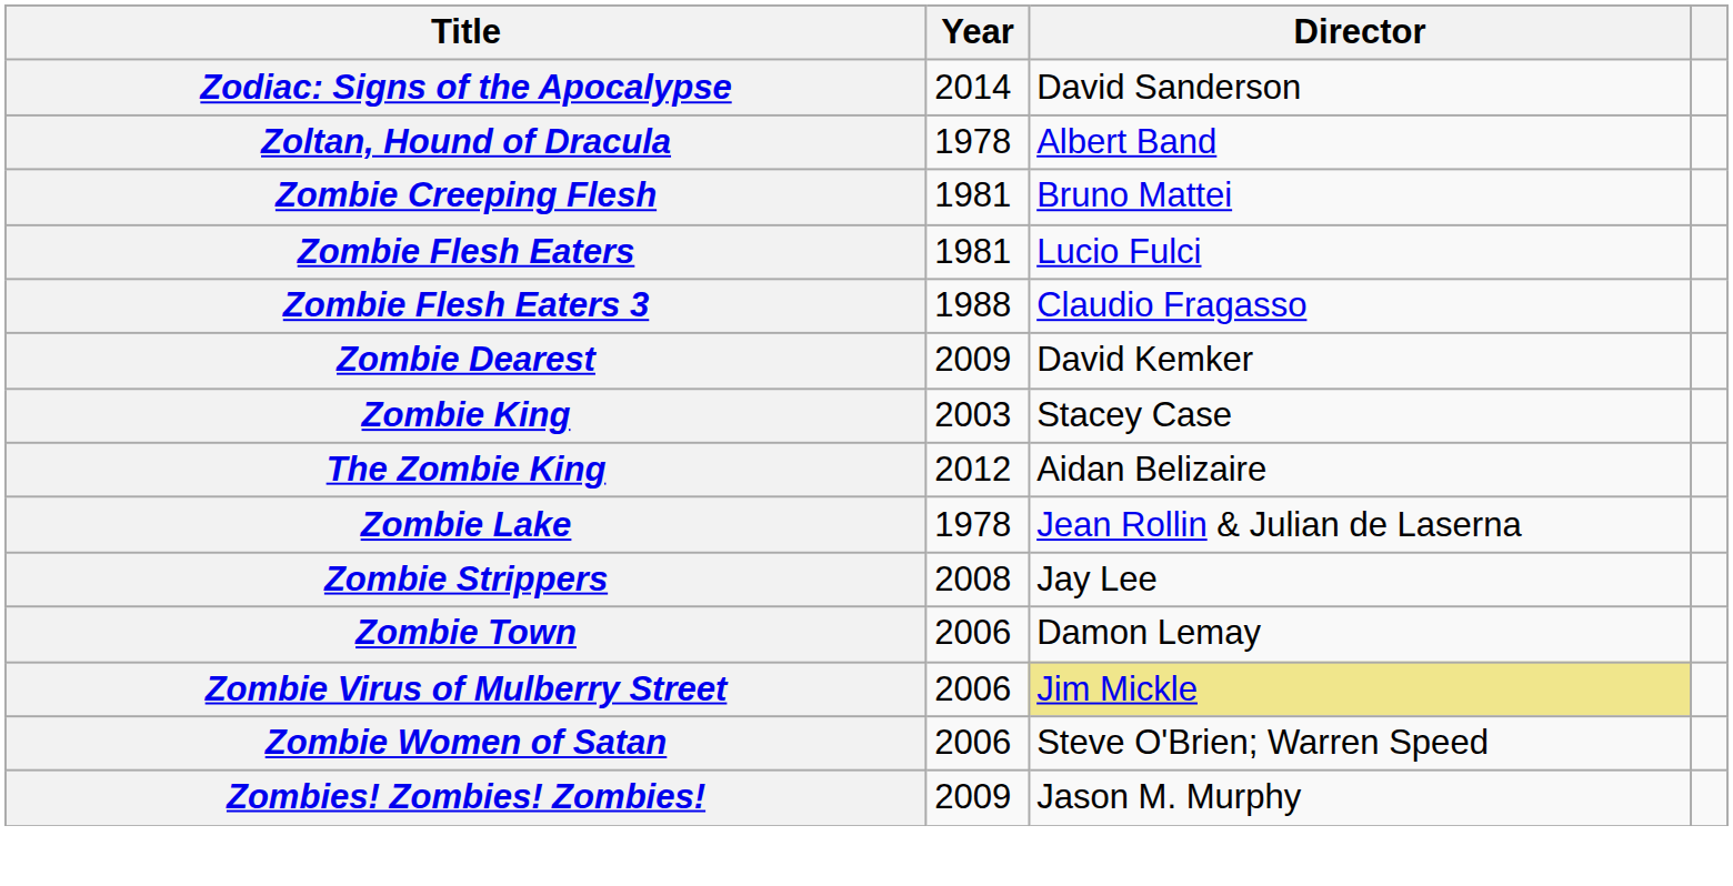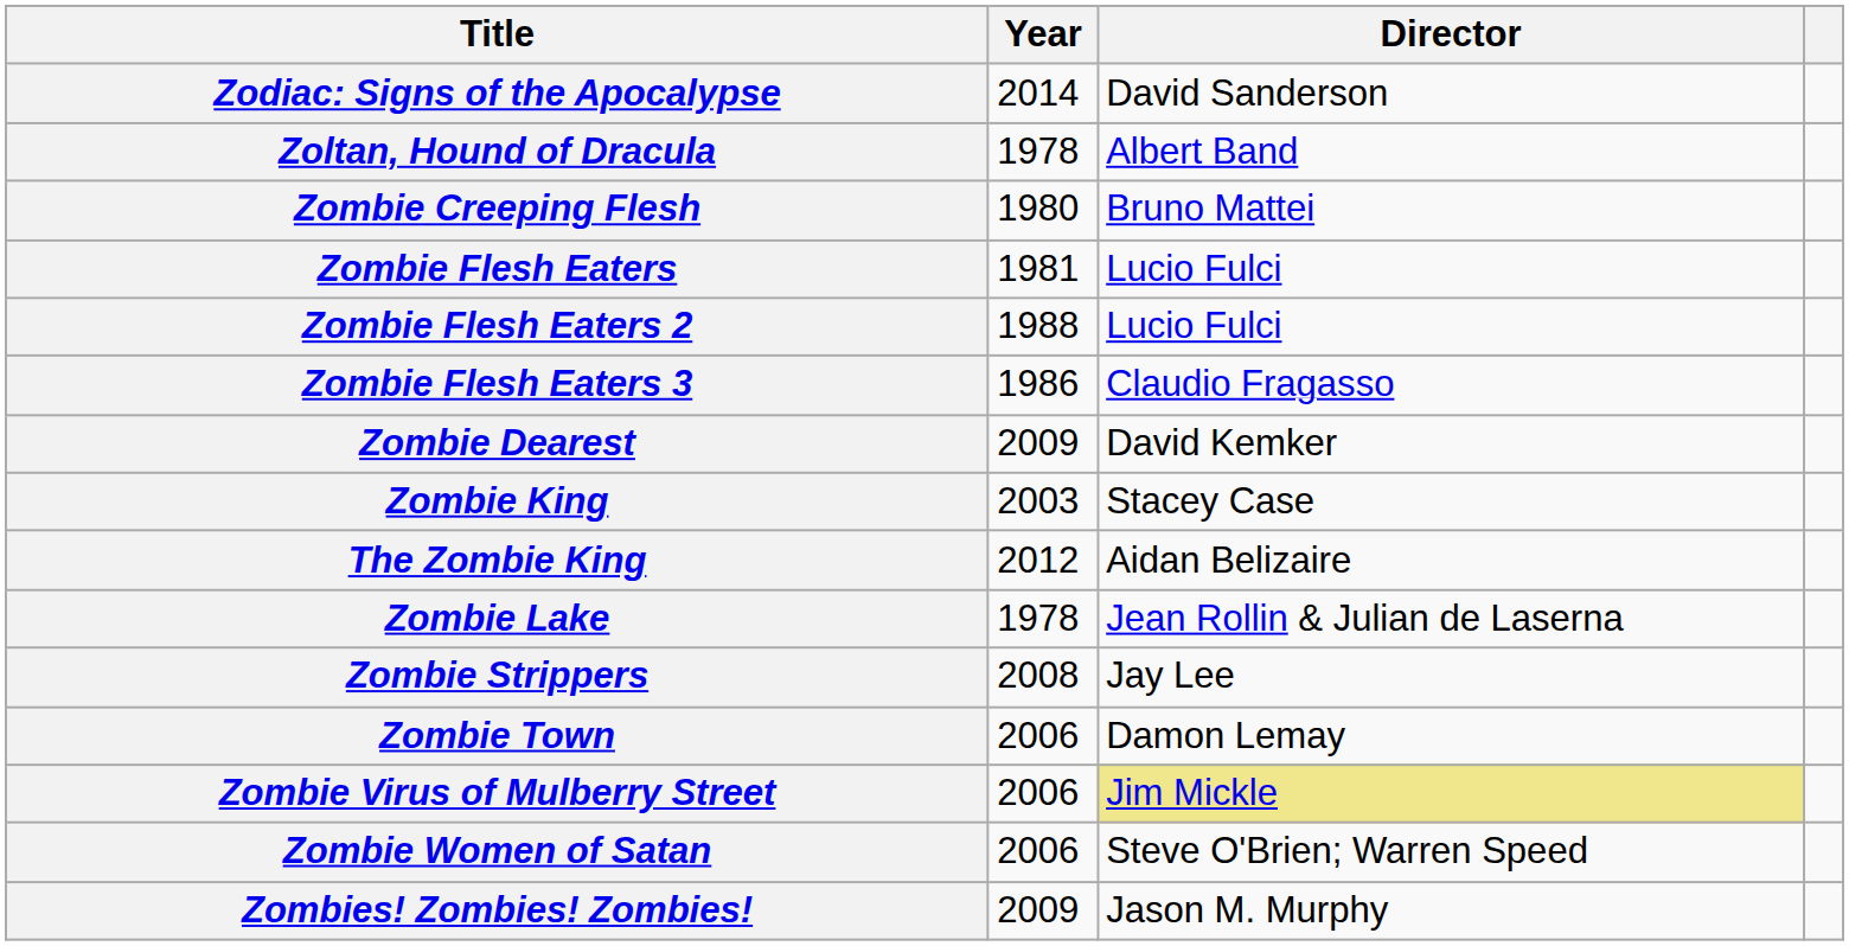Zombie Creeping Flesh | Year: 1981 -> 1980
+ row: Zombie Flesh Eaters 2 | 1988 | Lucio Fulci
Zombie Flesh Eaters 3 | Year: 1988 -> 1986
